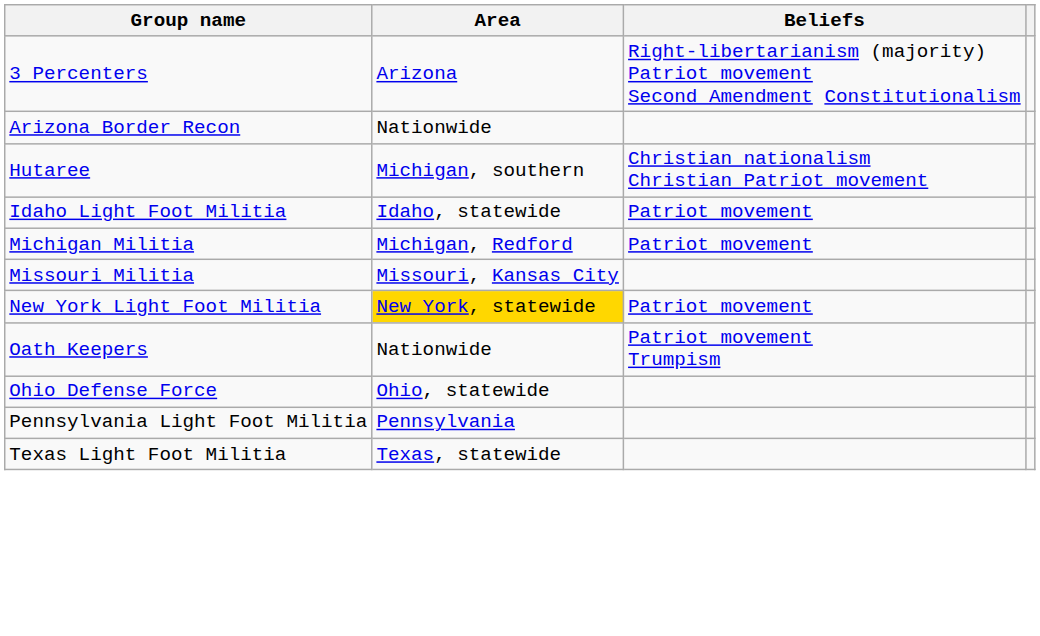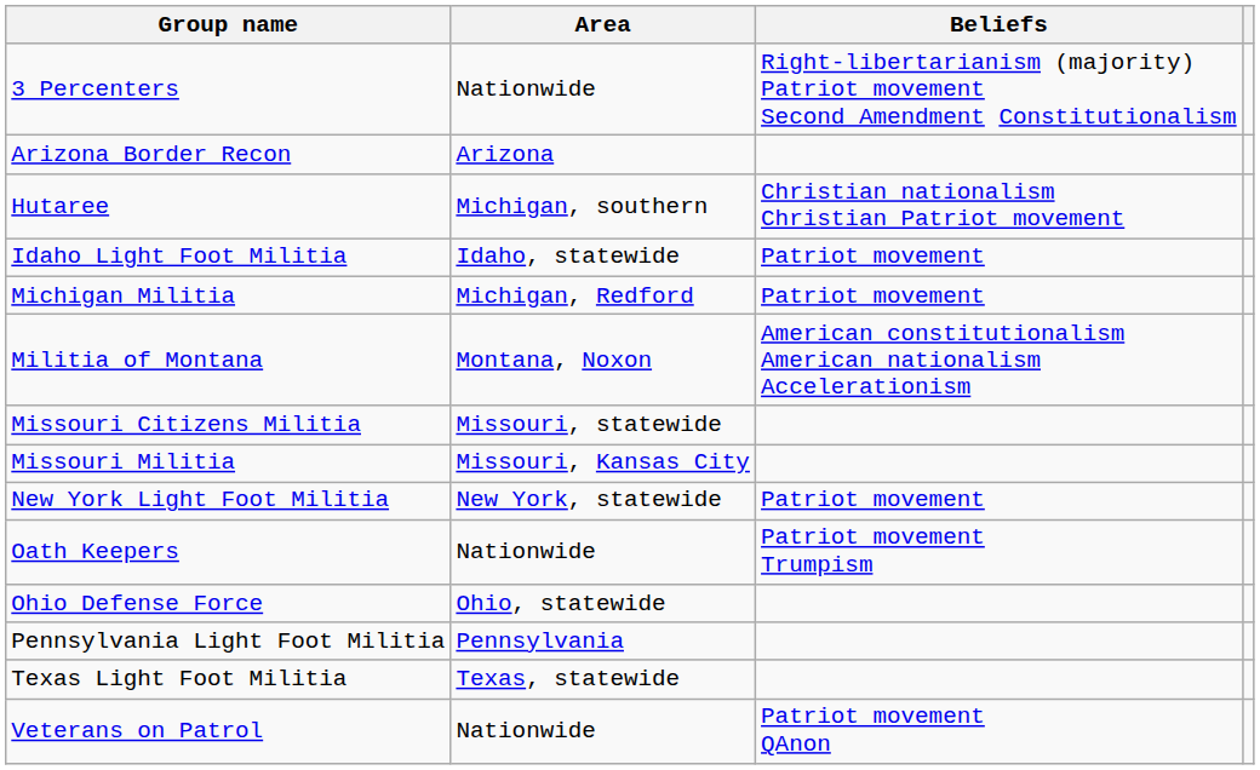3 Percenters | Area: Arizona -> Nationwide
Arizona Border Recon | Area: Nationwide -> Arizona
+ row: Militia of Montana | Montana, Noxon | American constitutionalism American nationalism Accelerationism
+ row: Missouri Citizens Militia | Missouri, statewide
New York Light Foot Militia | Area: gold background -> no background
+ row: Veterans on Patrol | Nationwide | Patriot movement QAnon
